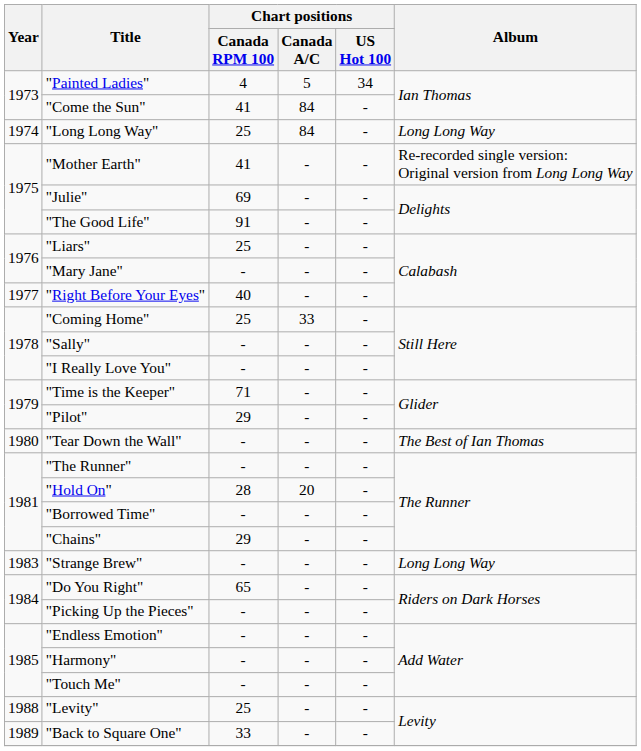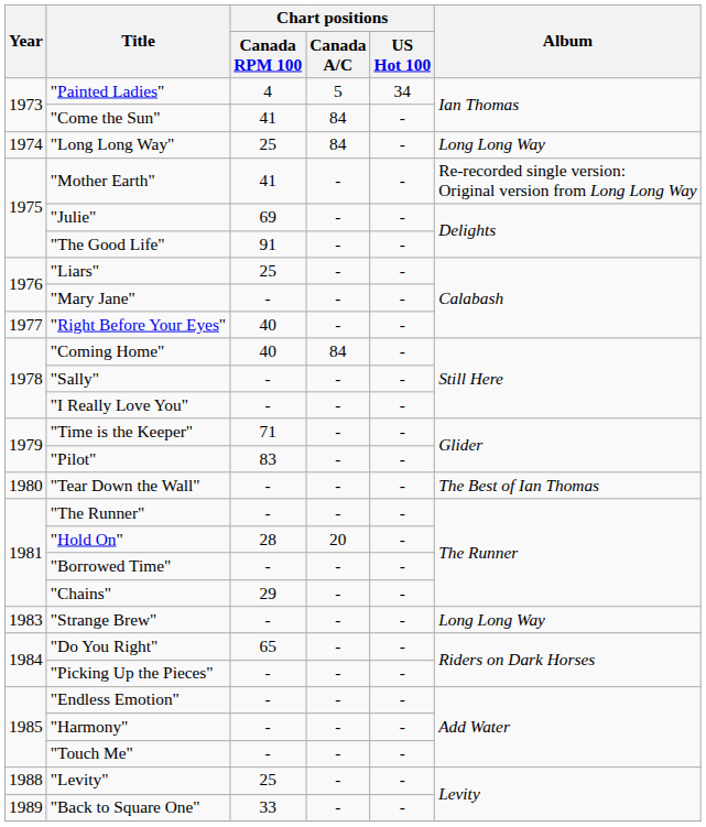"Coming Home" | Chart positions / Canada RPM 100: 25 -> 40
"Coming Home" | Chart positions / Canada A/C: 33 -> 84
"Pilot" | Chart positions / Canada RPM 100: 29 -> 83
